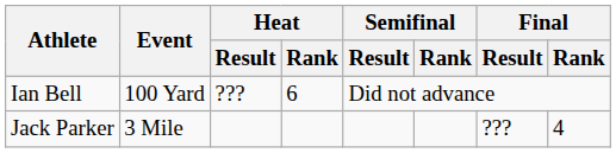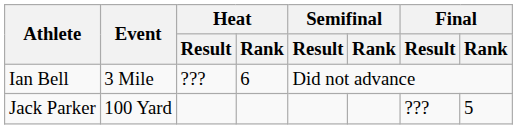Ian Bell | Event: 100 Yard -> 3 Mile
Jack Parker | Event: 3 Mile -> 100 Yard
Jack Parker | Final / Rank: 4 -> 5
